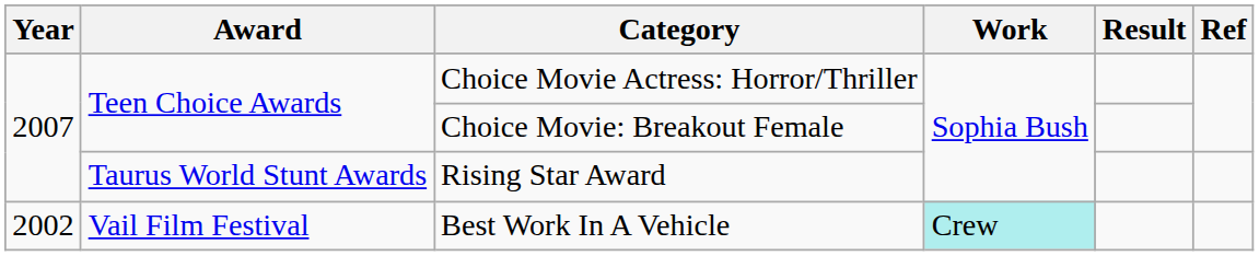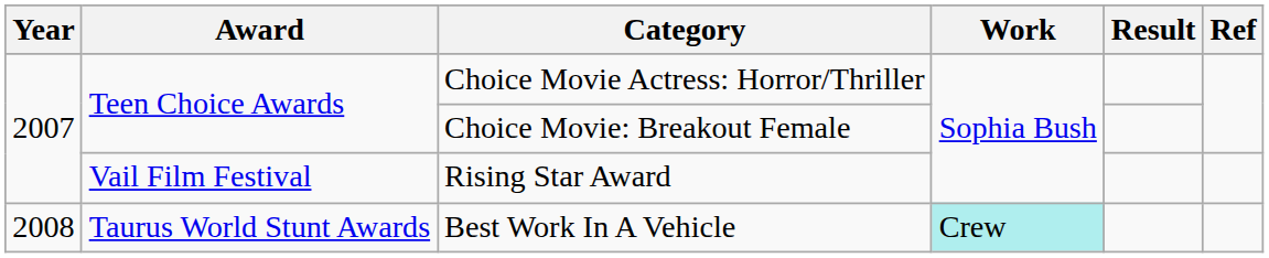Rising Star Award | Award: Taurus World Stunt Awards -> Vail Film Festival
Best Work In A Vehicle | Year: 2002 -> 2008
Best Work In A Vehicle | Award: Vail Film Festival -> Taurus World Stunt Awards
